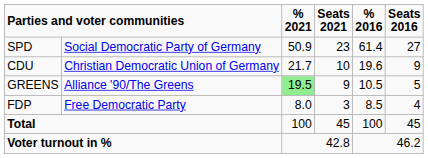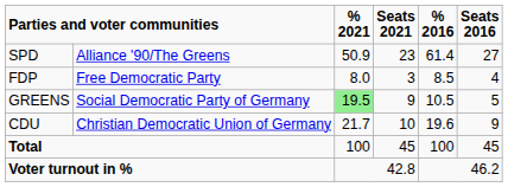SPD | column 2: Social Democratic Party of Germany -> Alliance '90/The Greens
rows swapped: CDU <-> FDP
GREENS | column 2: Alliance '90/The Greens -> Social Democratic Party of Germany
